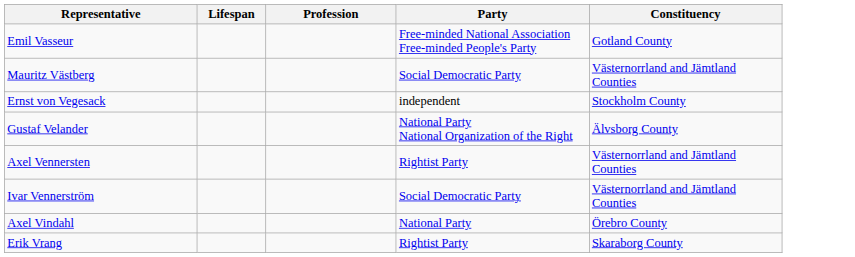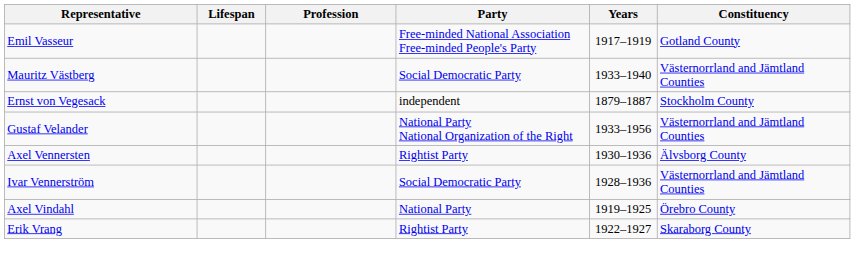+ column: Years | 1917–1919 | 1933–1940 | 1879–1887 | 1933–1956 | 1930–1936 | 1928–1936 | 1919–1925 | 1922–1927
Gustaf Velander | Constituency: Älvsborg County -> Västernorrland and Jämtland Counties
Axel Vennersten | Constituency: Västernorrland and Jämtland Counties -> Älvsborg County
